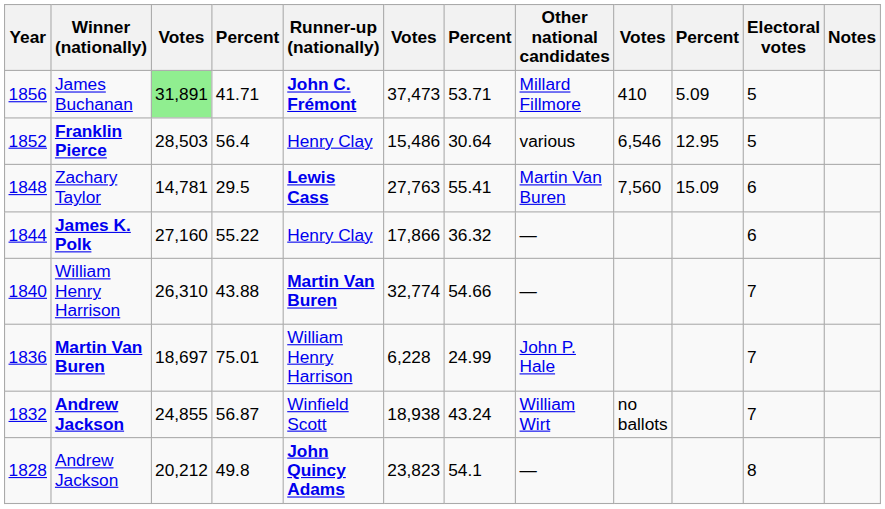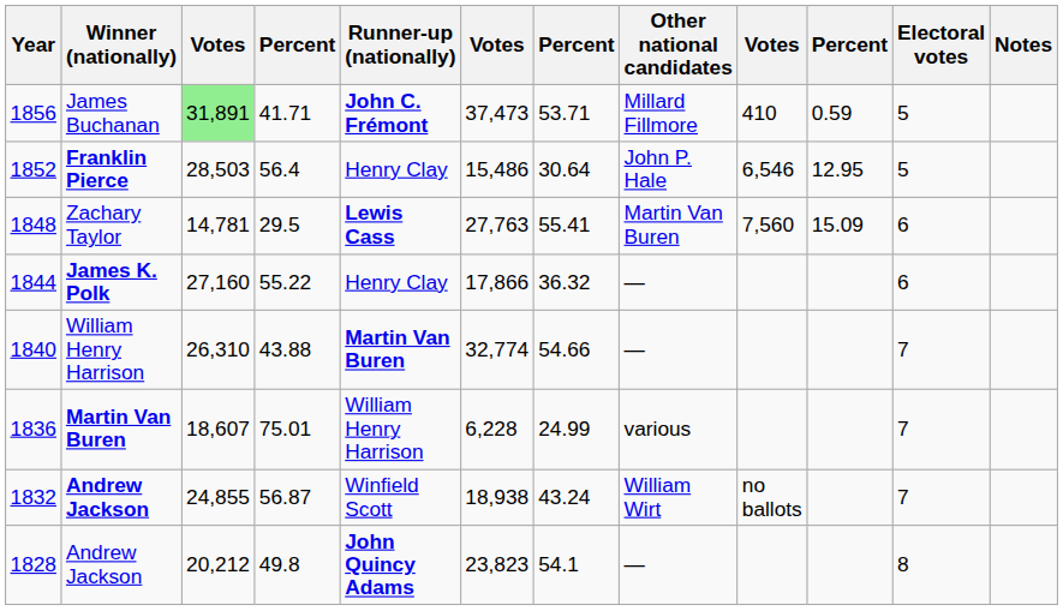1856 | column 10: 5.09 -> 0.59
1852 | Other national candidates: various -> John P. Hale
1836 | column 3: 18,697 -> 18,607
1836 | Other national candidates: John P. Hale -> various
